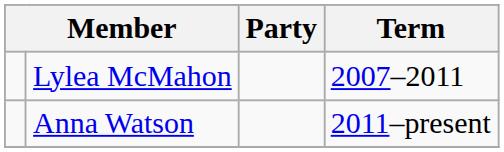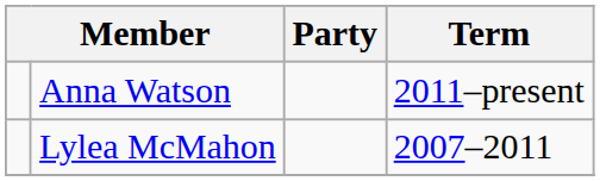rows swapped: Lylea McMahon <-> Anna Watson
